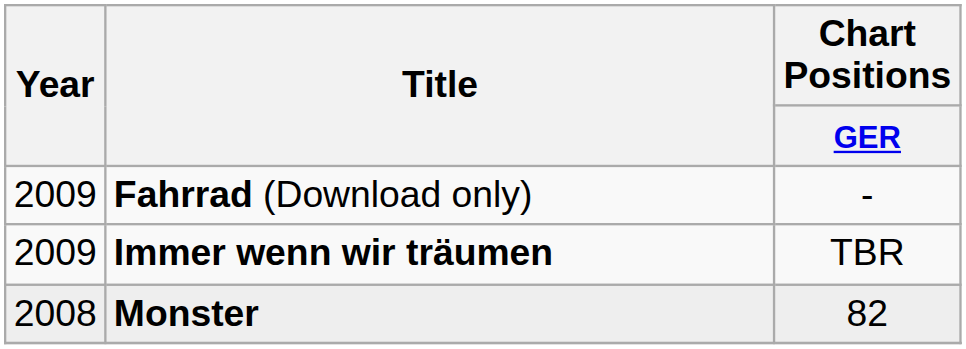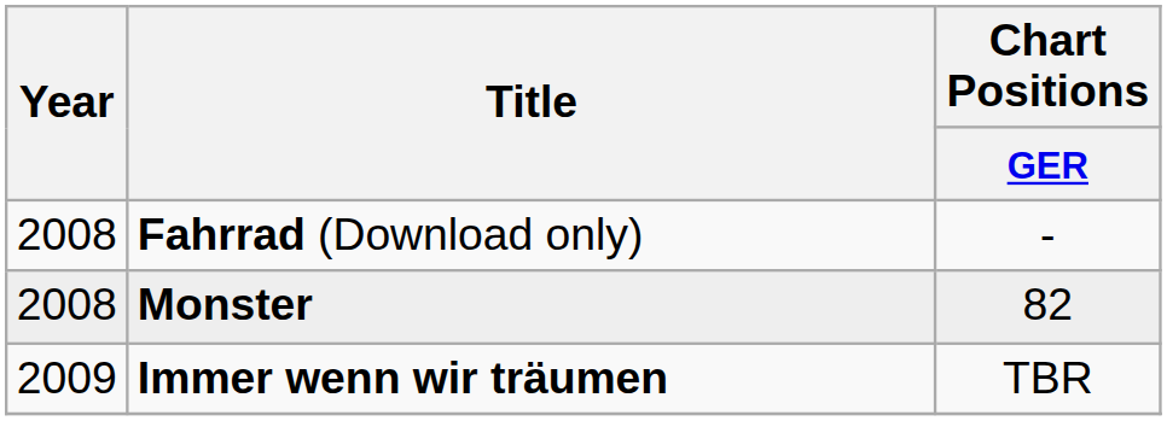Fahrrad (Download only) | Year: 2009 -> 2008
rows swapped: Monster <-> Immer wenn wir träumen
